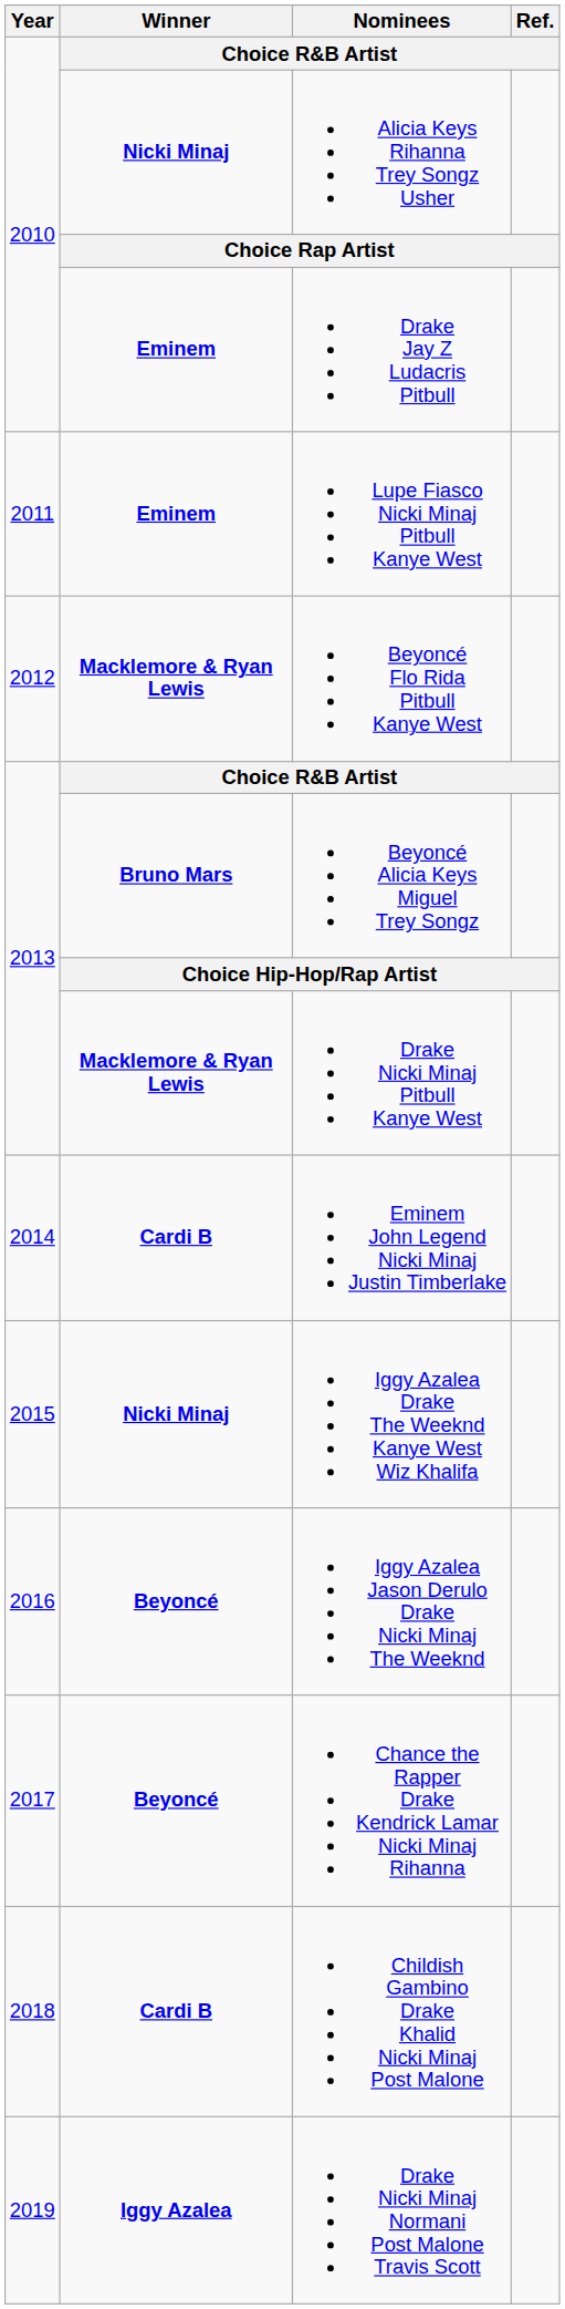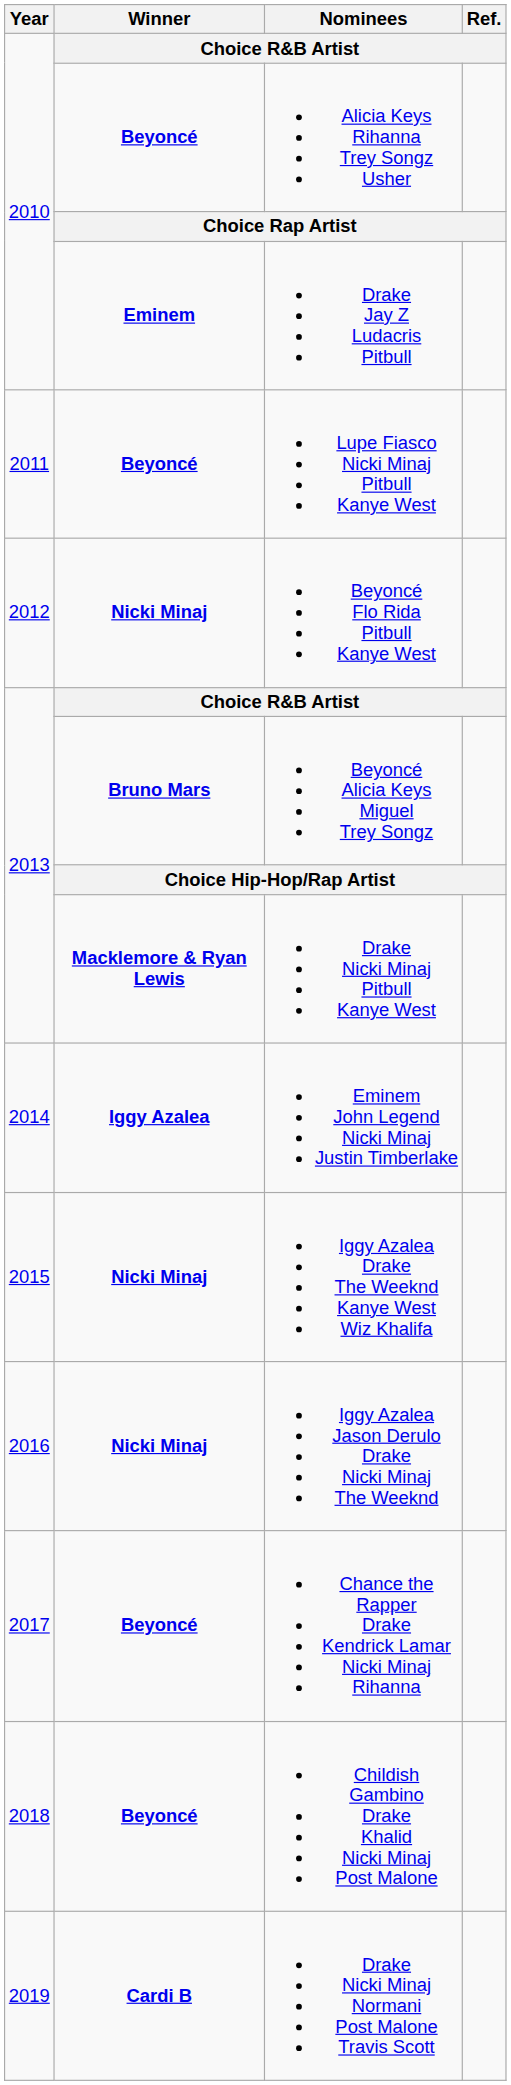Alicia Keys Rihanna Trey Songz Usher | Winner: Nicki Minaj -> Beyoncé
Lupe Fiasco Nicki Minaj Pitbull Kanye West | Winner: Eminem -> Beyoncé
Beyoncé Flo Rida Pitbull Kanye West | Winner: Macklemore & Ryan Lewis -> Nicki Minaj
Eminem John Legend Nicki Minaj Justin Timberlake | Winner: Cardi B -> Iggy Azalea
Iggy Azalea Jason Derulo Drake Nicki Minaj The Weeknd | Winner: Beyoncé -> Nicki Minaj
Childish Gambino Drake Khalid Nicki Minaj Post Malone | Winner: Cardi B -> Beyoncé
Drake Nicki Minaj Normani Post Malone Travis Scott | Winner: Iggy Azalea -> Cardi B
